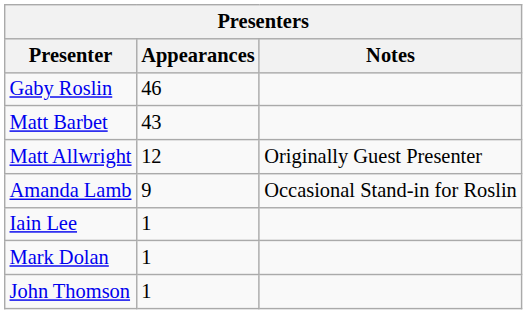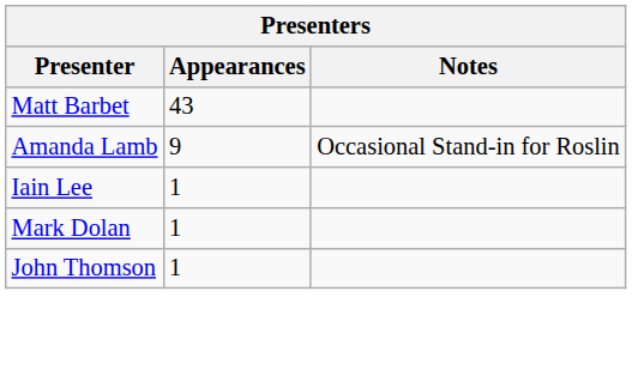- row: Gaby Roslin | 46
- row: Matt Allwright | 12 | Originally Guest Presenter
